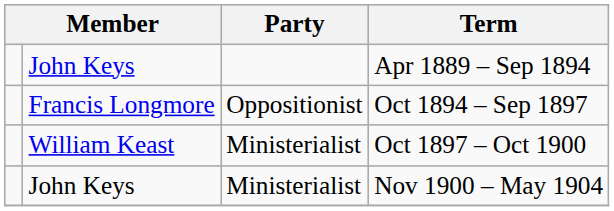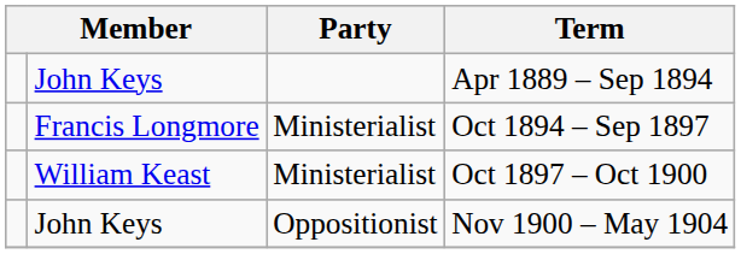Oct 1894 – Sep 1897 | Party: Oppositionist -> Ministerialist
Nov 1900 – May 1904 | Party: Ministerialist -> Oppositionist
